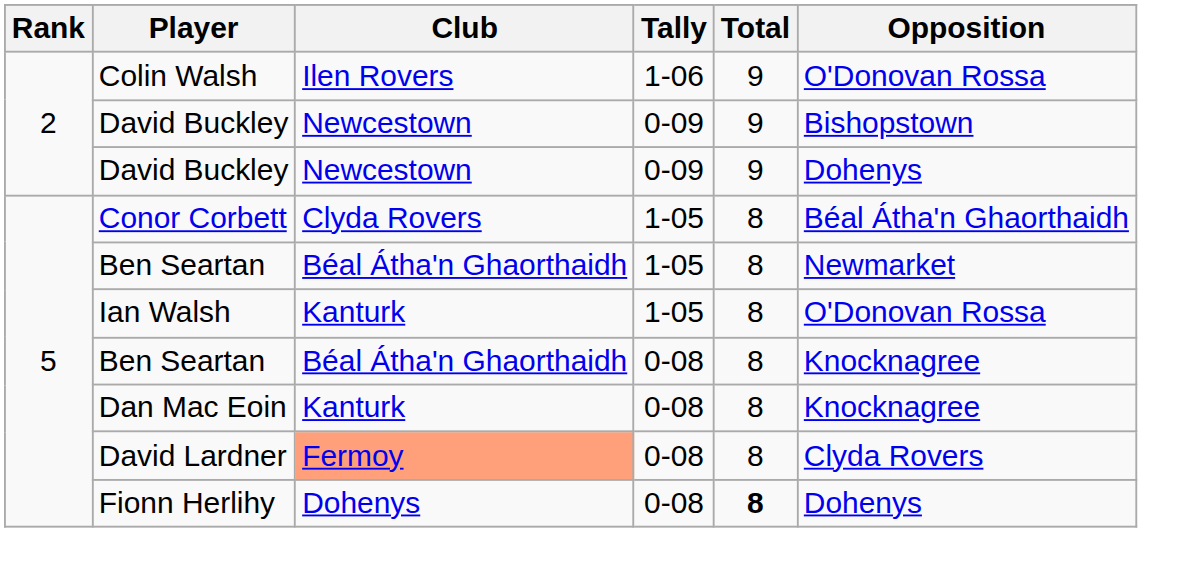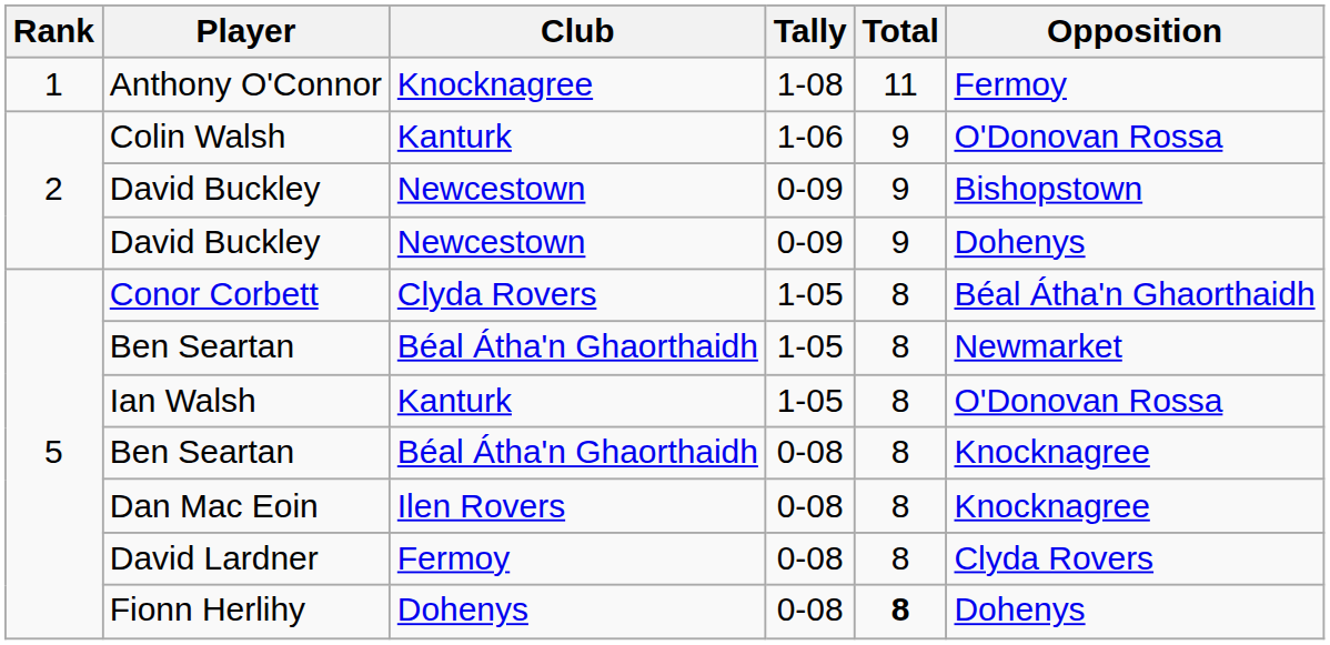+ row: 1 | Anthony O'Connor | Knocknagree | 1-08 | 11 | Fermoy
Colin Walsh | Club: Ilen Rovers -> Kanturk
Dan Mac Eoin | Club: Kanturk -> Ilen Rovers
David Lardner | Club: lightsalmon background -> no background
